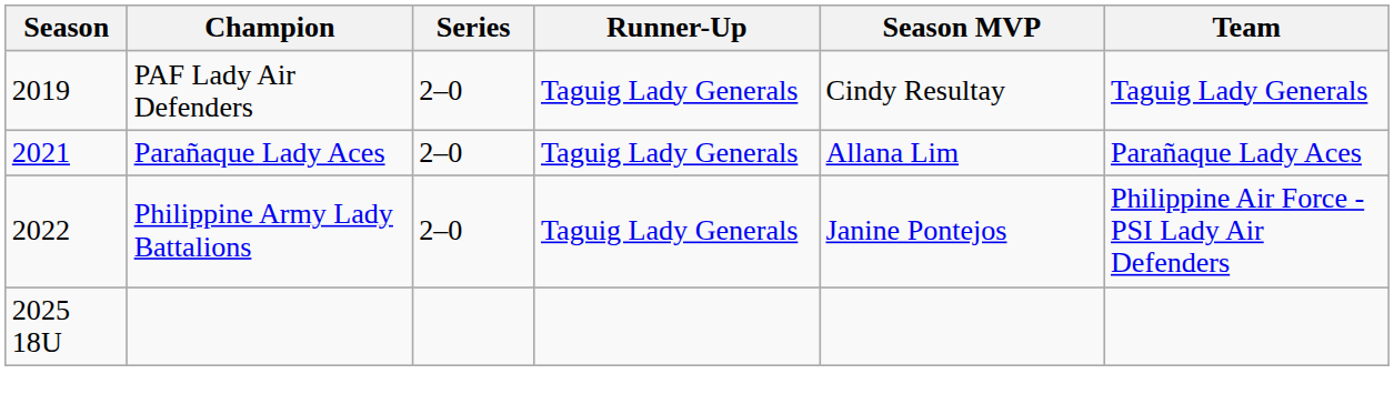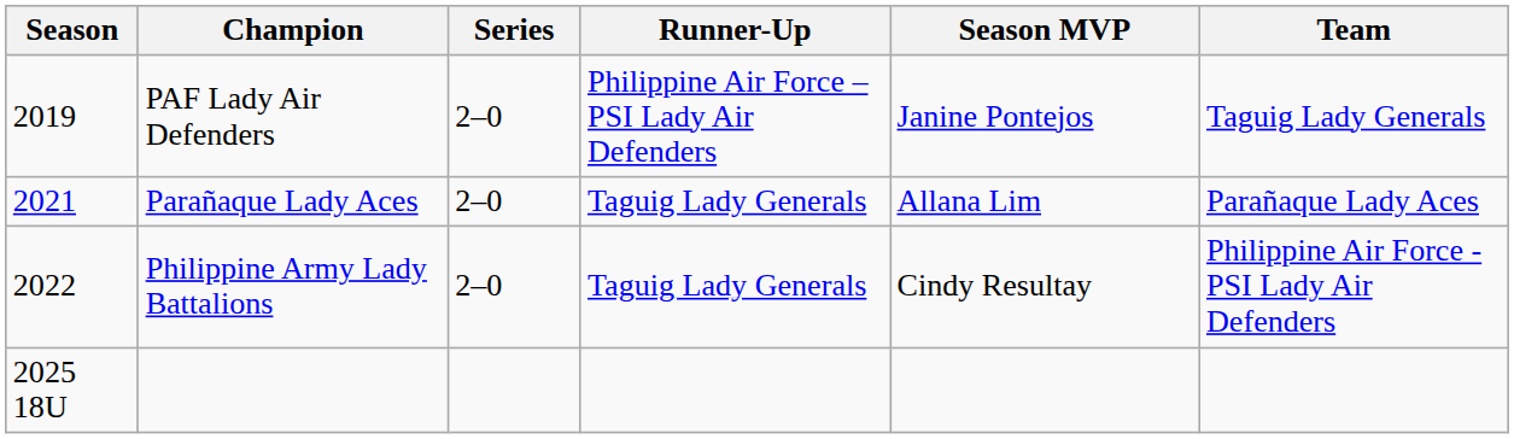PAF Lady Air Defenders | Runner-Up: Taguig Lady Generals -> Philippine Air Force – PSI Lady Air Defenders
PAF Lady Air Defenders | Season MVP: Cindy Resultay -> Janine Pontejos
Philippine Army Lady Battalions | Season MVP: Janine Pontejos -> Cindy Resultay
